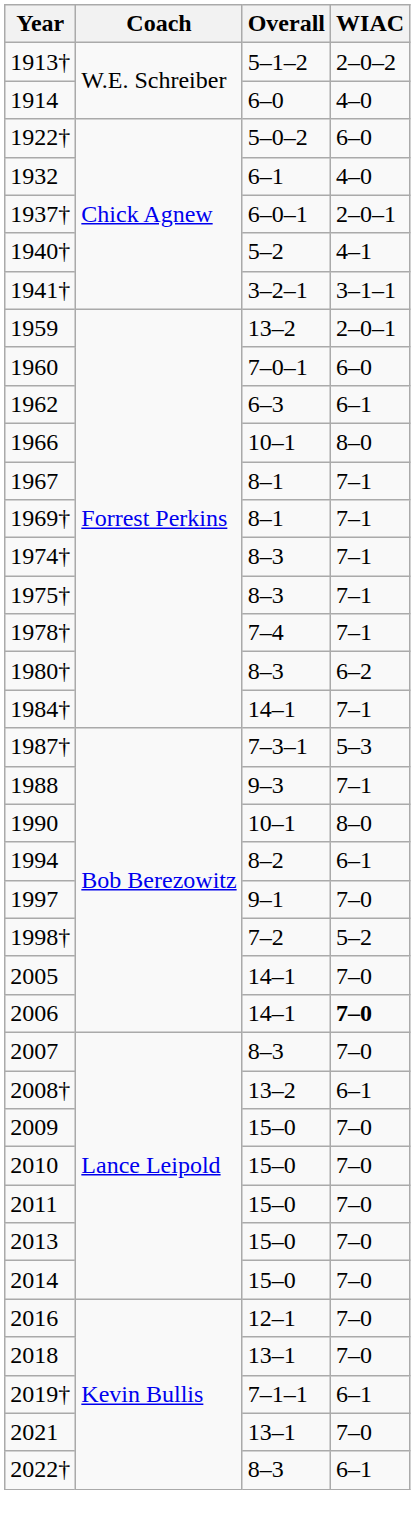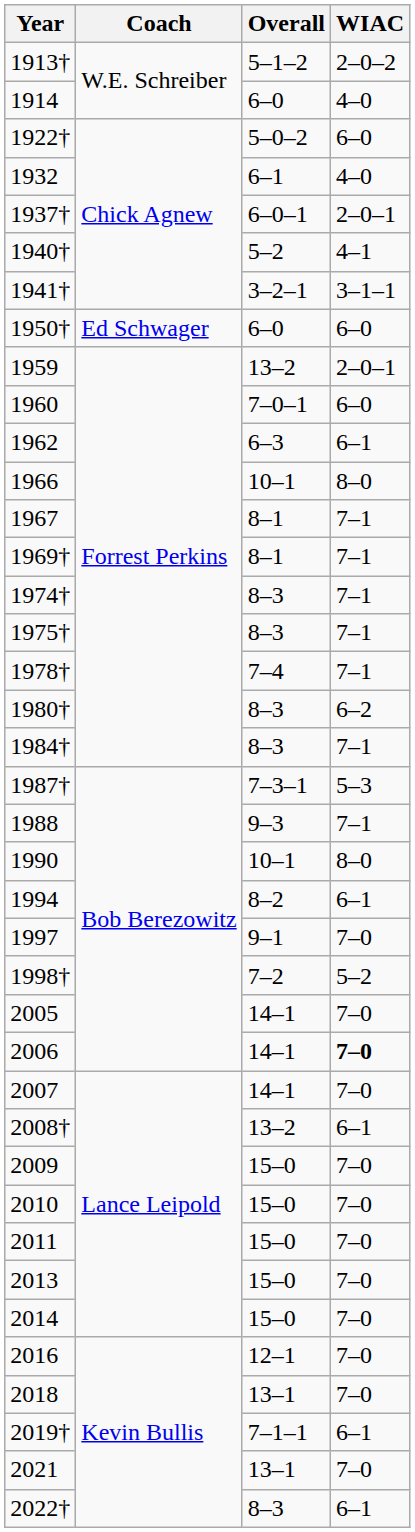+ row: 1950† | Ed Schwager | 6–0 | 6–0
1984† | Overall: 14–1 -> 8–3
2007 | Overall: 8–3 -> 14–1
